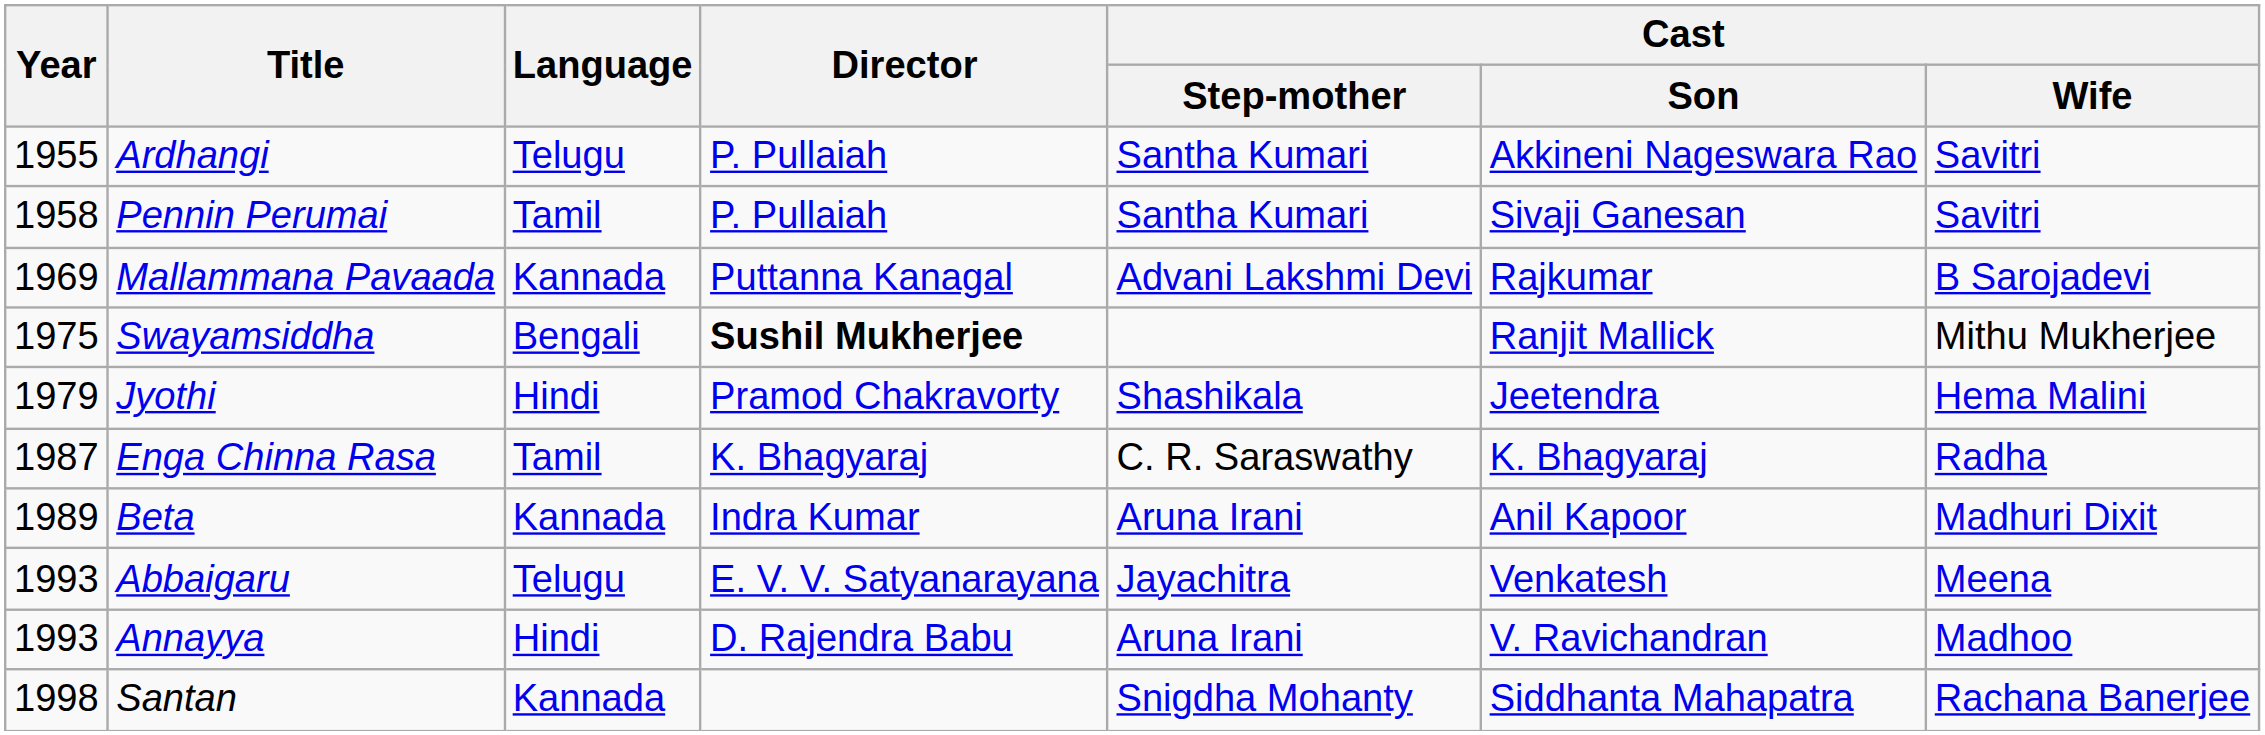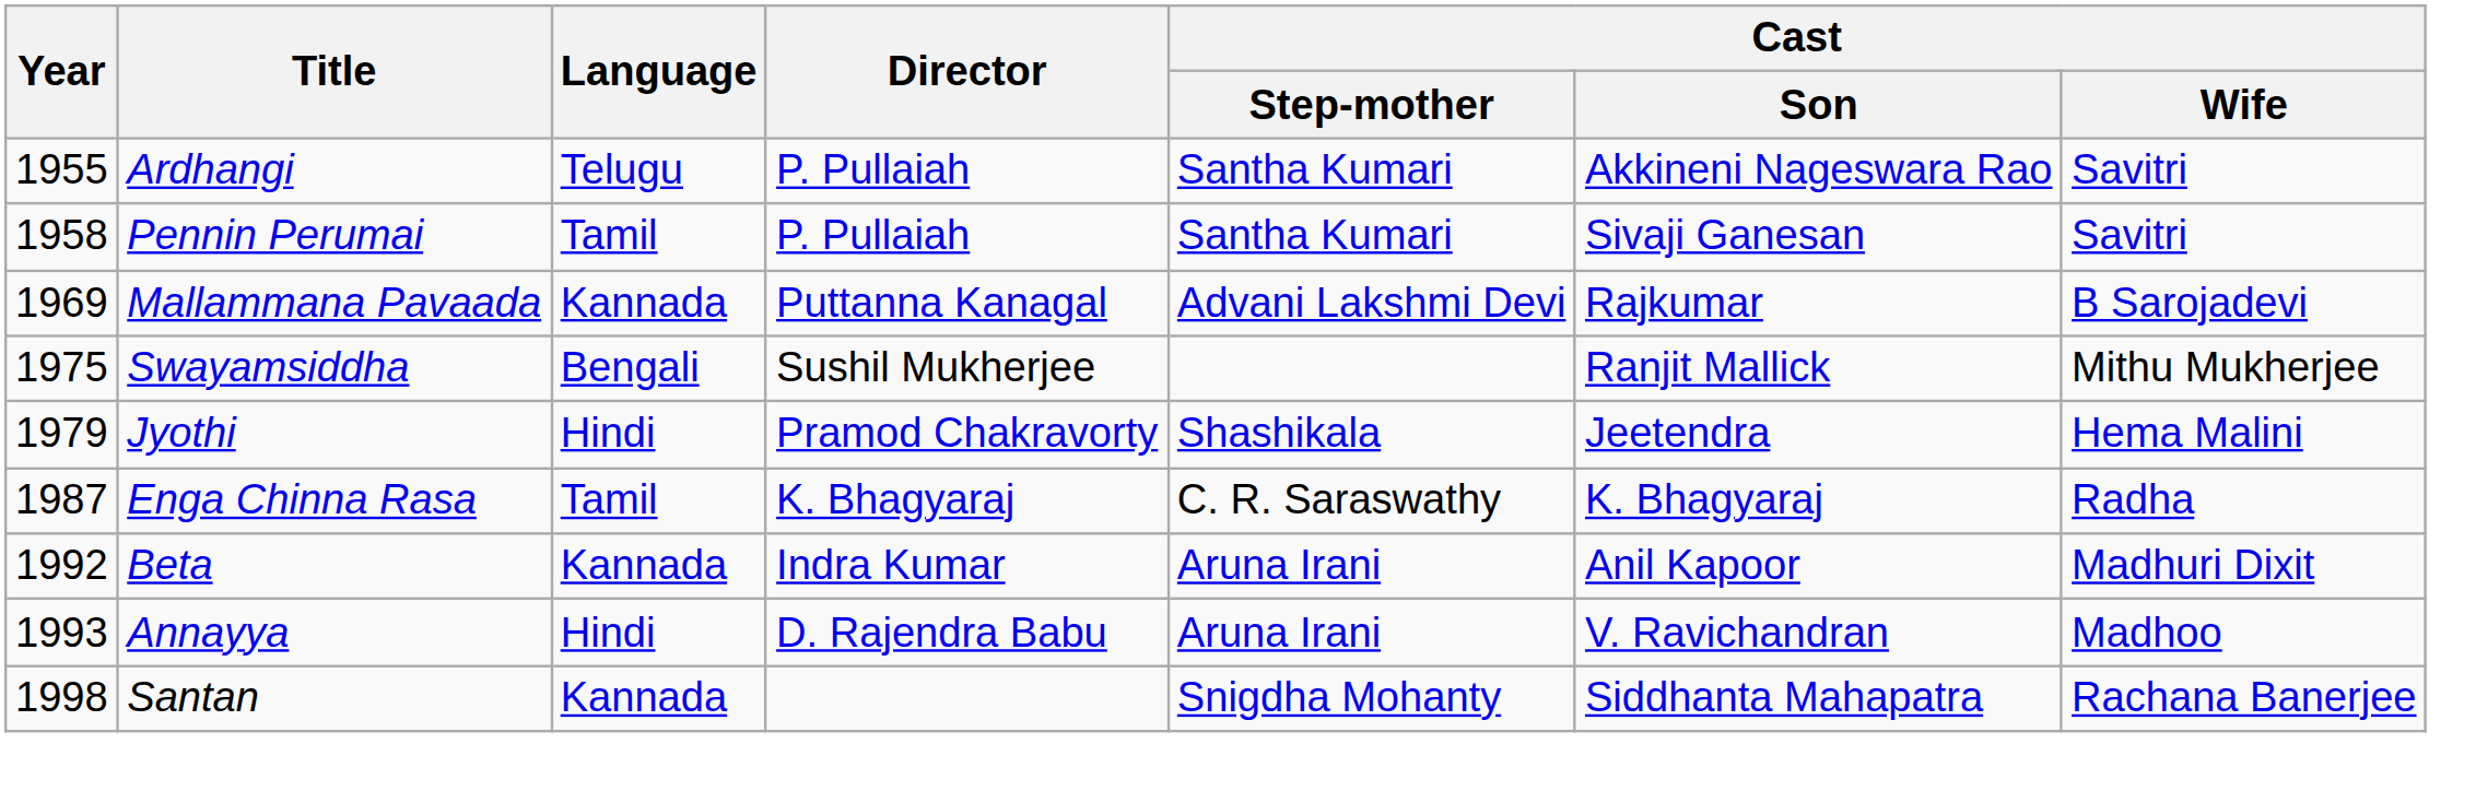Swayamsiddha | Director: bold -> normal
Beta | Year: 1989 -> 1992
- row: 1993 | Abbaigaru | Telugu | E. V. V. Satyanarayana | Jayachitra | Venkatesh | Meena
